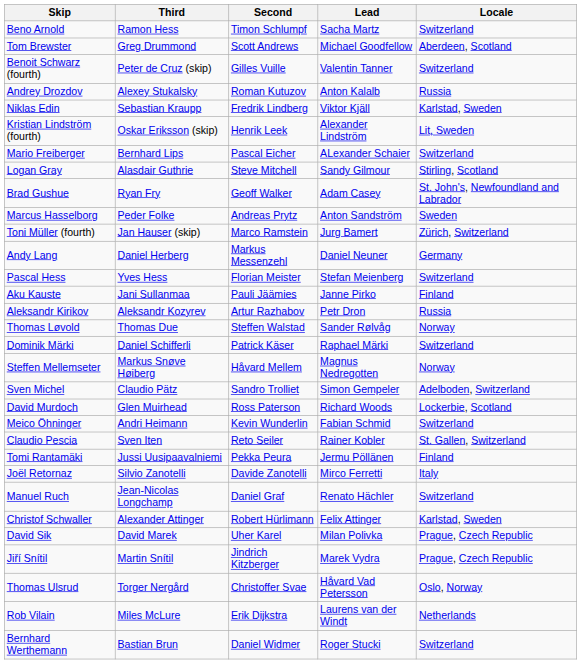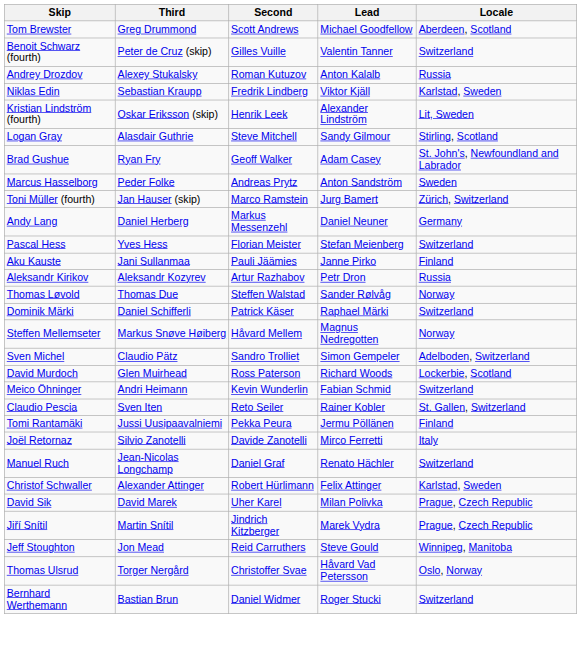- row: Beno Arnold | Ramon Hess | Timon Schlumpf | Sacha Martz | Switzerland
- row: Mario Freiberger | Bernhard Lips | Pascal Eicher | ALexander Schaier | Switzerland
+ row: Jeff Stoughton | Jon Mead | Reid Carruthers | Steve Gould | Winnipeg, Manitoba
- row: Rob Vilain | Miles McLure | Erik Dijkstra | Laurens van der Windt | Netherlands
